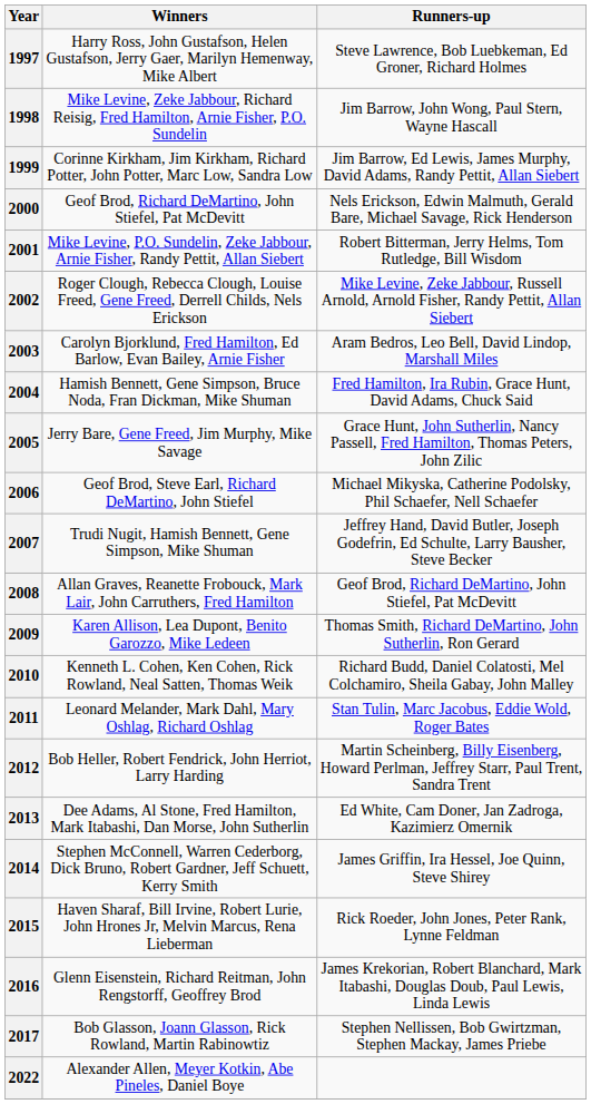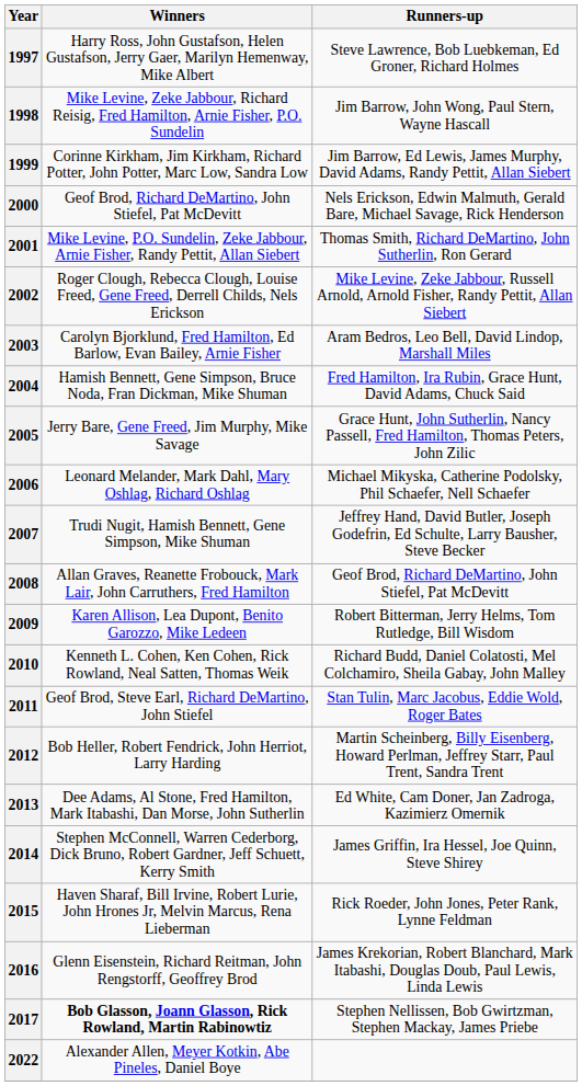2001 | Runners-up: Robert Bitterman, Jerry Helms, Tom Rutledge, Bill Wisdom -> Thomas Smith, Richard DeMartino, John Sutherlin, Ron Gerard
2006 | Winners: Geof Brod, Steve Earl, Richard DeMartino, John Stiefel -> Leonard Melander, Mark Dahl, Mary Oshlag, Richard Oshlag
2009 | Runners-up: Thomas Smith, Richard DeMartino, John Sutherlin, Ron Gerard -> Robert Bitterman, Jerry Helms, Tom Rutledge, Bill Wisdom
2011 | Winners: Leonard Melander, Mark Dahl, Mary Oshlag, Richard Oshlag -> Geof Brod, Steve Earl, Richard DeMartino, John Stiefel
2017 | Winners: normal -> bold
